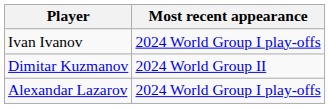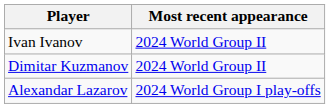Ivan Ivanov | Most recent appearance: 2024 World Group I play-offs -> 2024 World Group II
